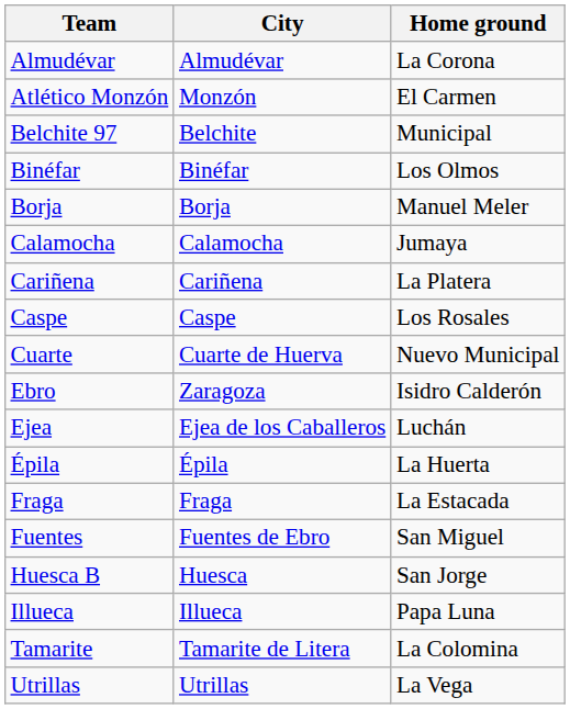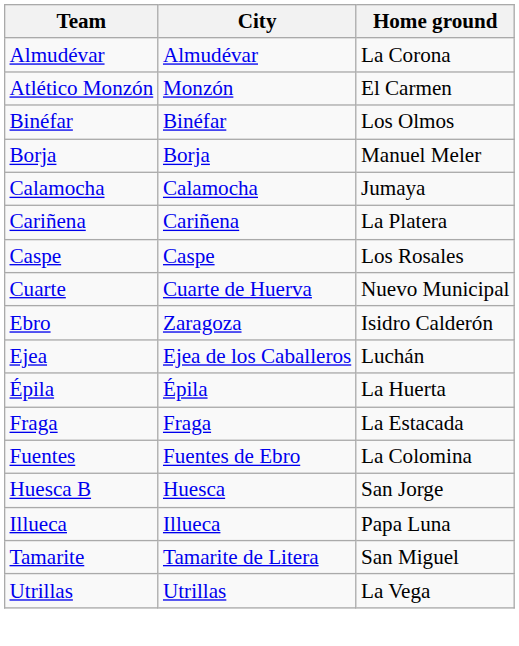- row: Belchite 97 | Belchite | Municipal
Fuentes | Home ground: San Miguel -> La Colomina
Tamarite | Home ground: La Colomina -> San Miguel
